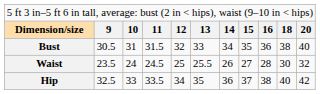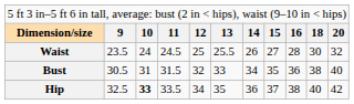rows swapped: Bust <-> Waist
Hip | column 3: normal -> bold
